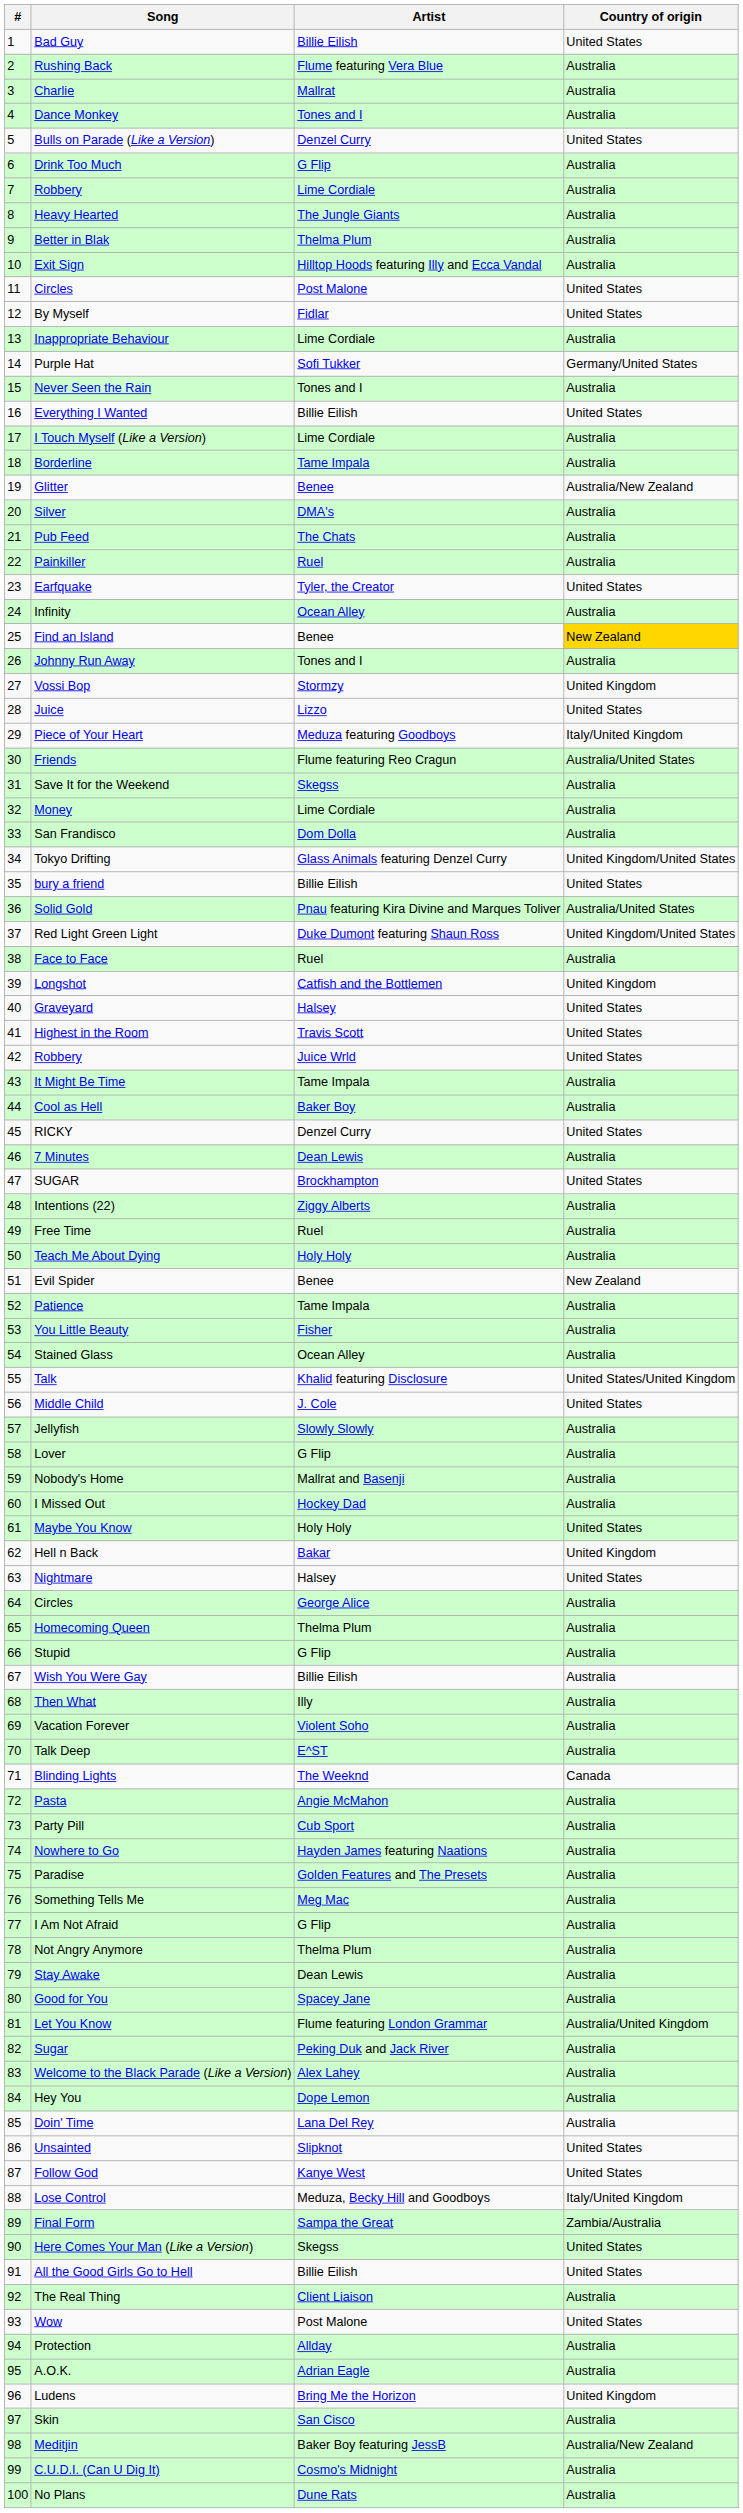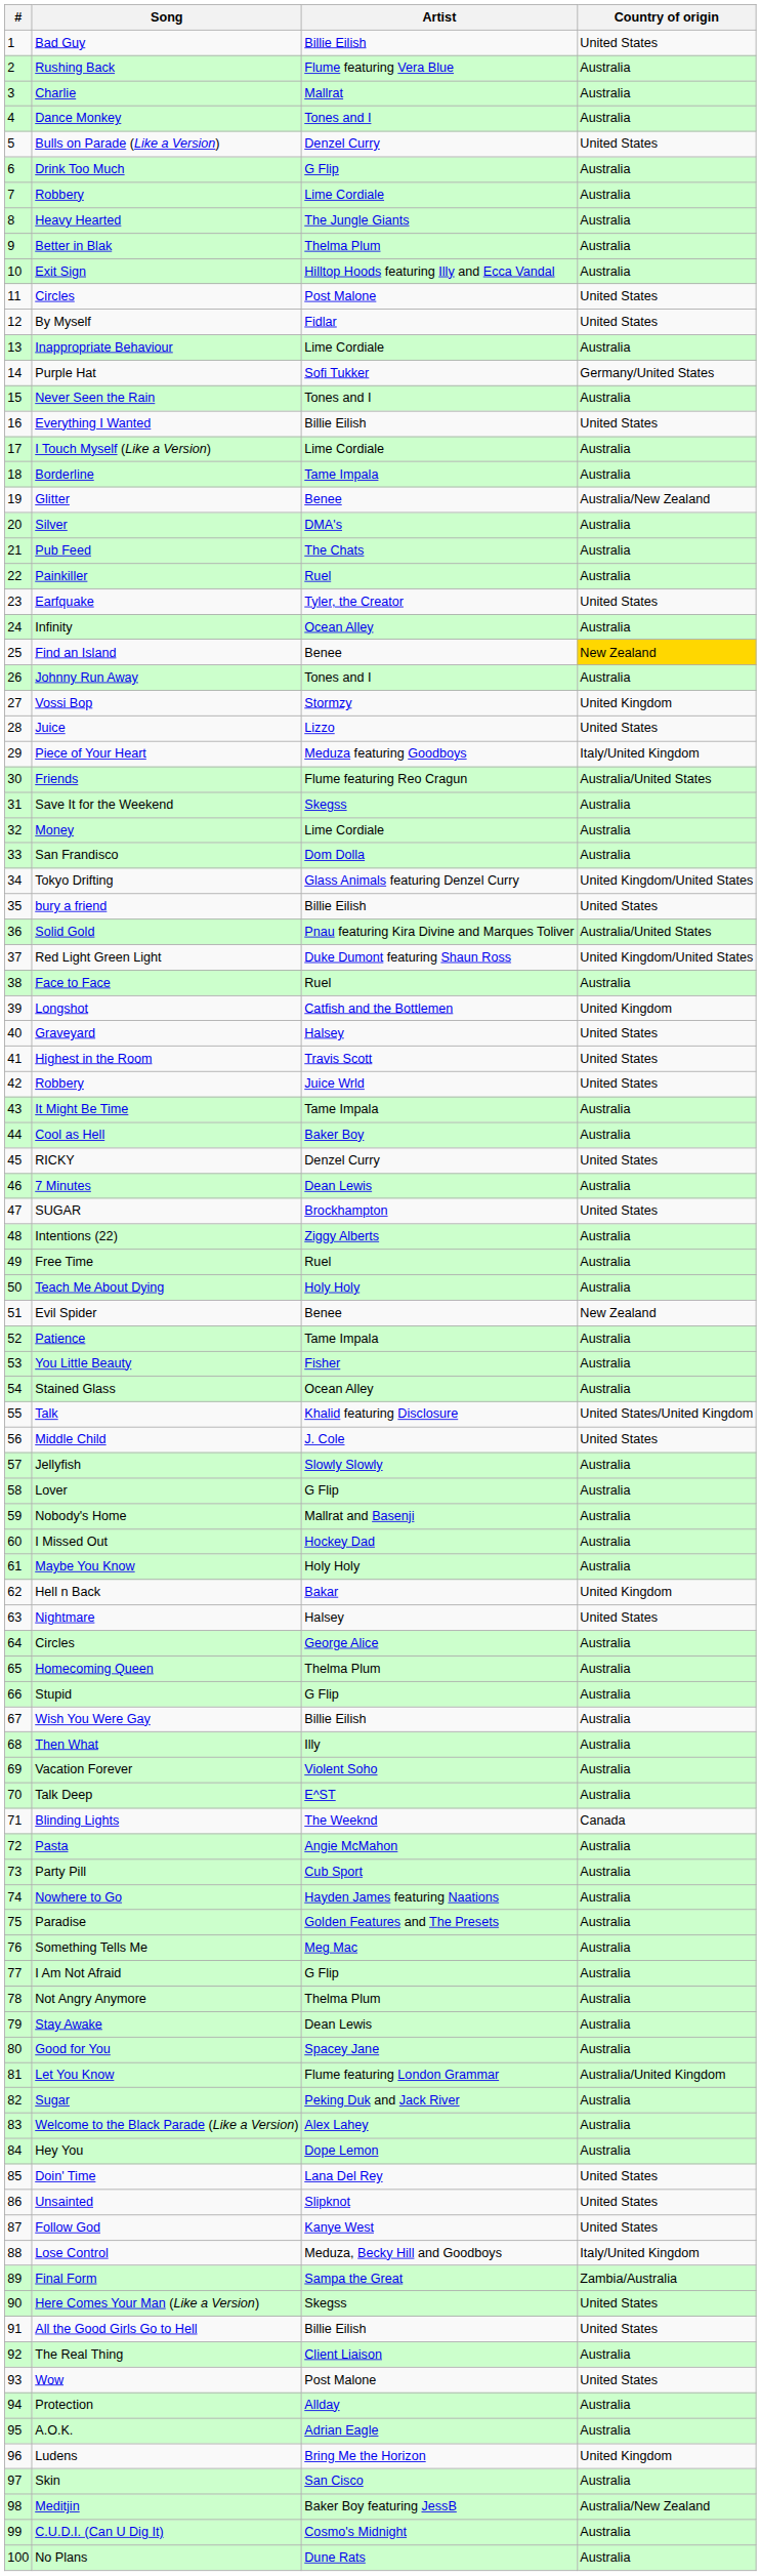Maybe You Know | Country of origin: United States -> Australia
Doin' Time | Country of origin: Australia -> United States
